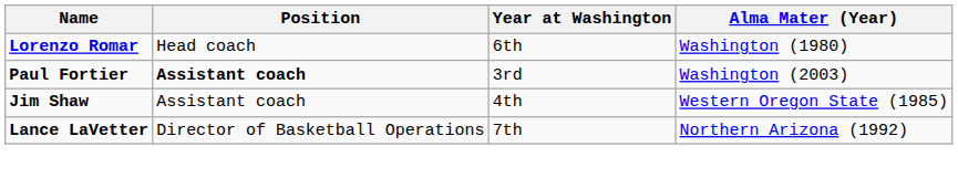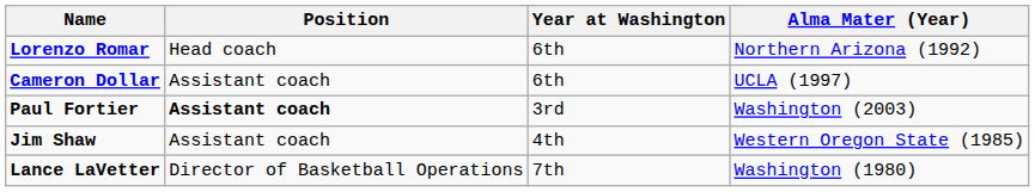Lorenzo Romar | Alma Mater (Year): Washington (1980) -> Northern Arizona (1992)
+ row: Cameron Dollar | Assistant coach | 6th | UCLA (1997)
Lance LaVetter | Alma Mater (Year): Northern Arizona (1992) -> Washington (1980)
